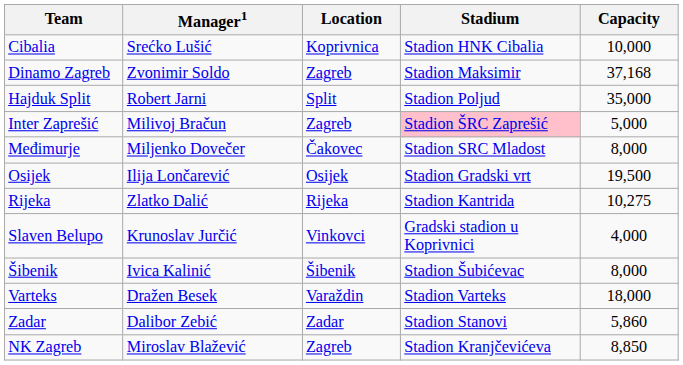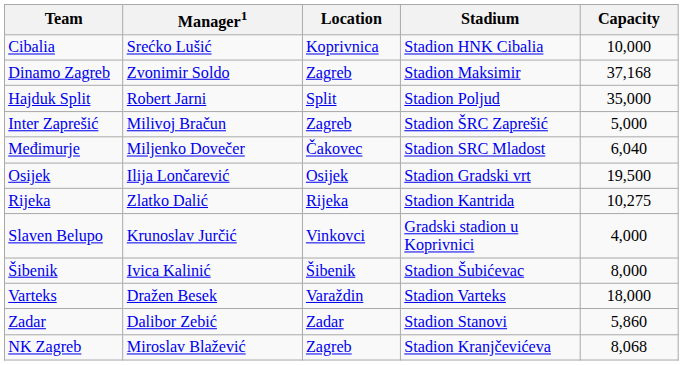Inter Zaprešić | Stadium: pink background -> no background
Međimurje | Capacity: 8,000 -> 6,040
NK Zagreb | Capacity: 8,850 -> 8,068
